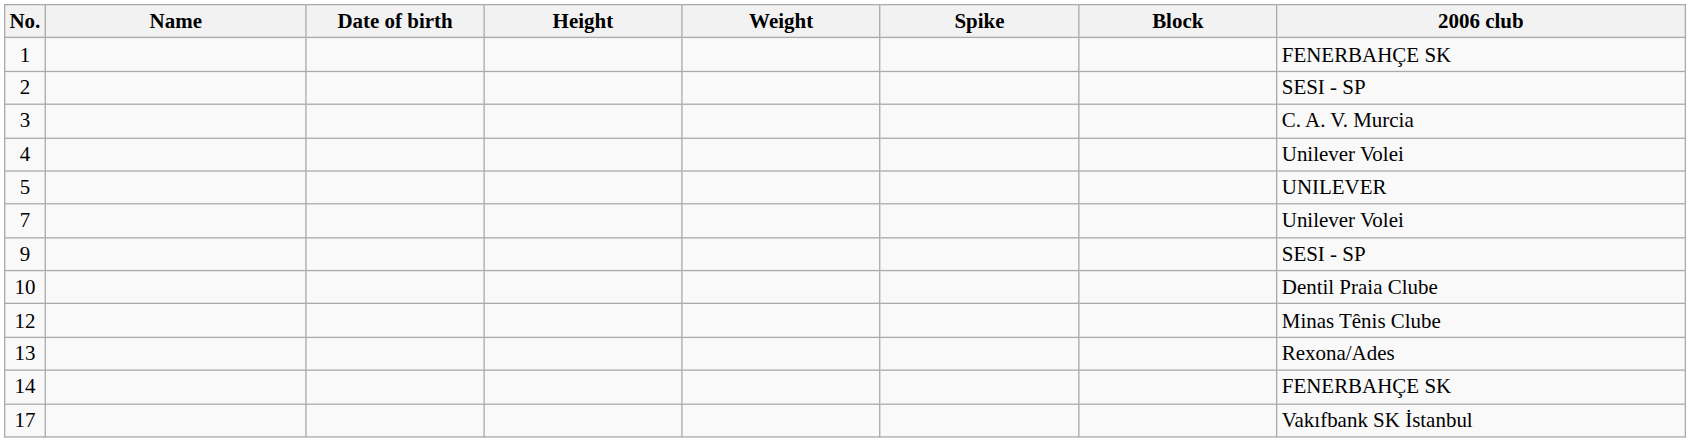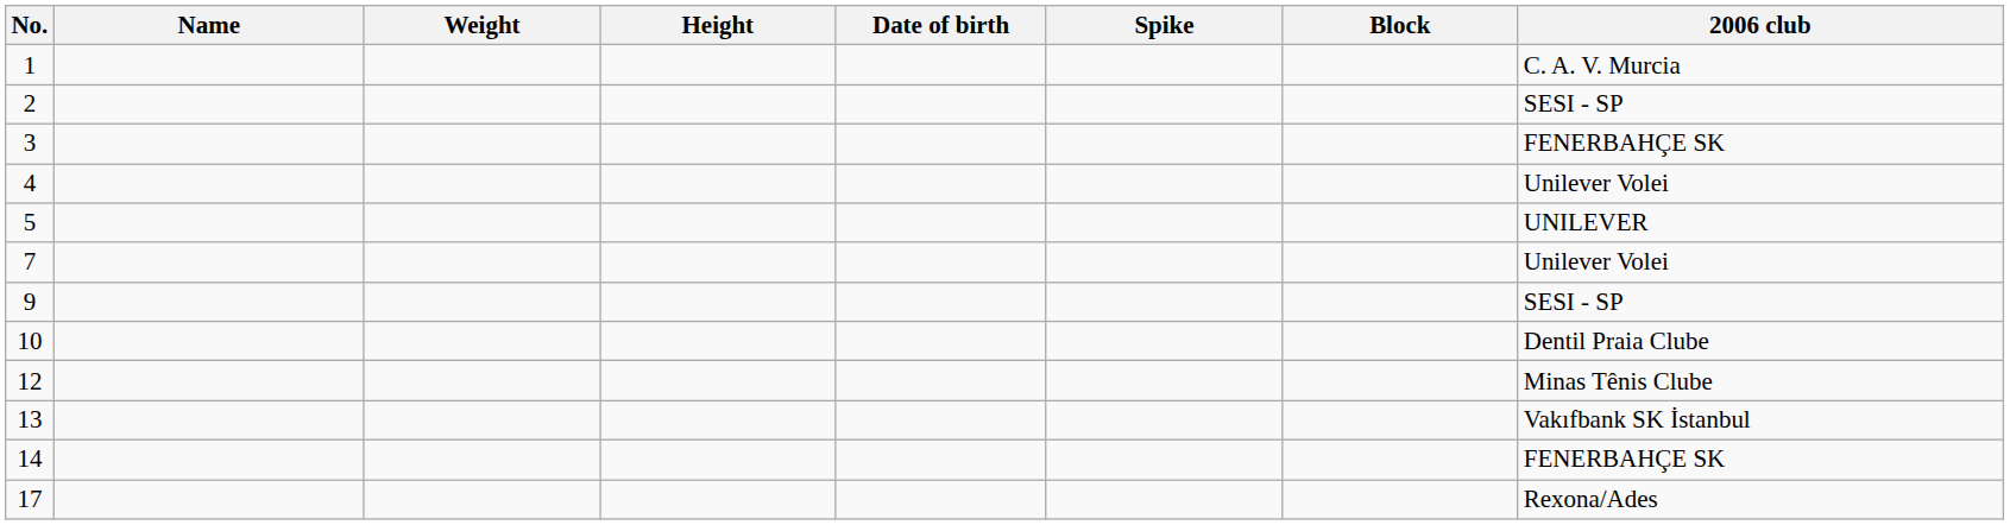columns swapped: Date of birth <-> Weight
1 | 2006 club: FENERBAHÇE SK -> C. A. V. Murcia
3 | 2006 club: C. A. V. Murcia -> FENERBAHÇE SK
13 | 2006 club: Rexona/Ades -> Vakıfbank SK İstanbul
17 | 2006 club: Vakıfbank SK İstanbul -> Rexona/Ades
